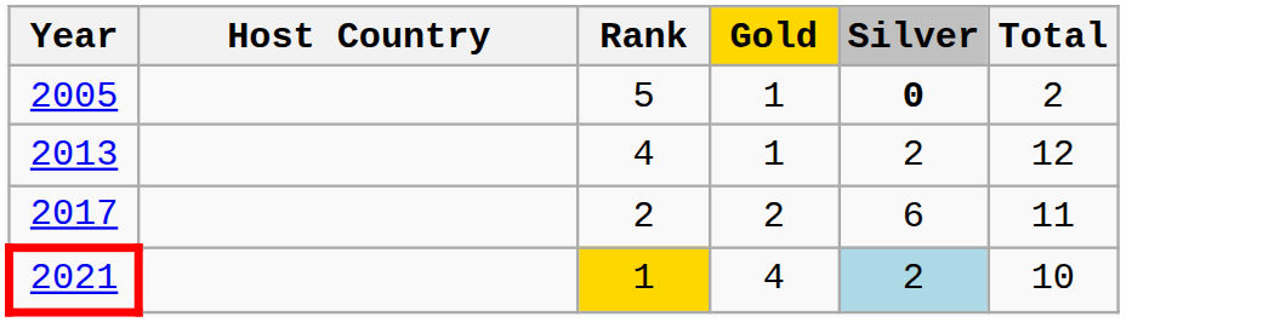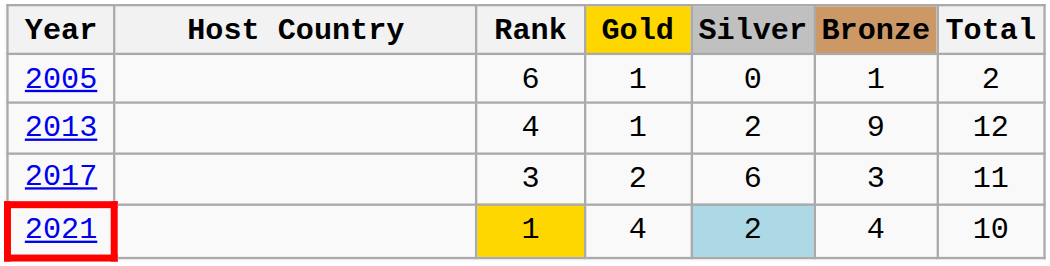+ column: Bronze | 1 | 9 | 3 | 4
2005 | Rank: 5 -> 6
2005 | Silver: bold -> normal
2017 | Rank: 2 -> 3
